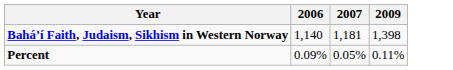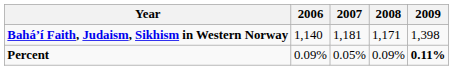+ column: 2008 | 1,171 | 0.09%
Percent | 2009: normal -> bold
